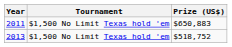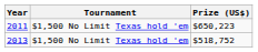2011 | Prize (US$): $650,883 -> $650,223
